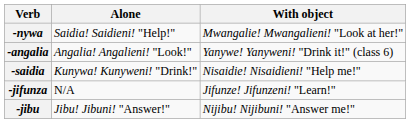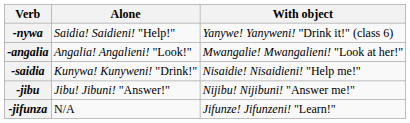-nywa | With object: Mwangalie! Mwangalieni! "Look at her!" -> Yanywe! Yanyweni! "Drink it!" (class 6)
-angalia | With object: Yanywe! Yanyweni! "Drink it!" (class 6) -> Mwangalie! Mwangalieni! "Look at her!"
rows swapped: -jibu <-> -jifunza
